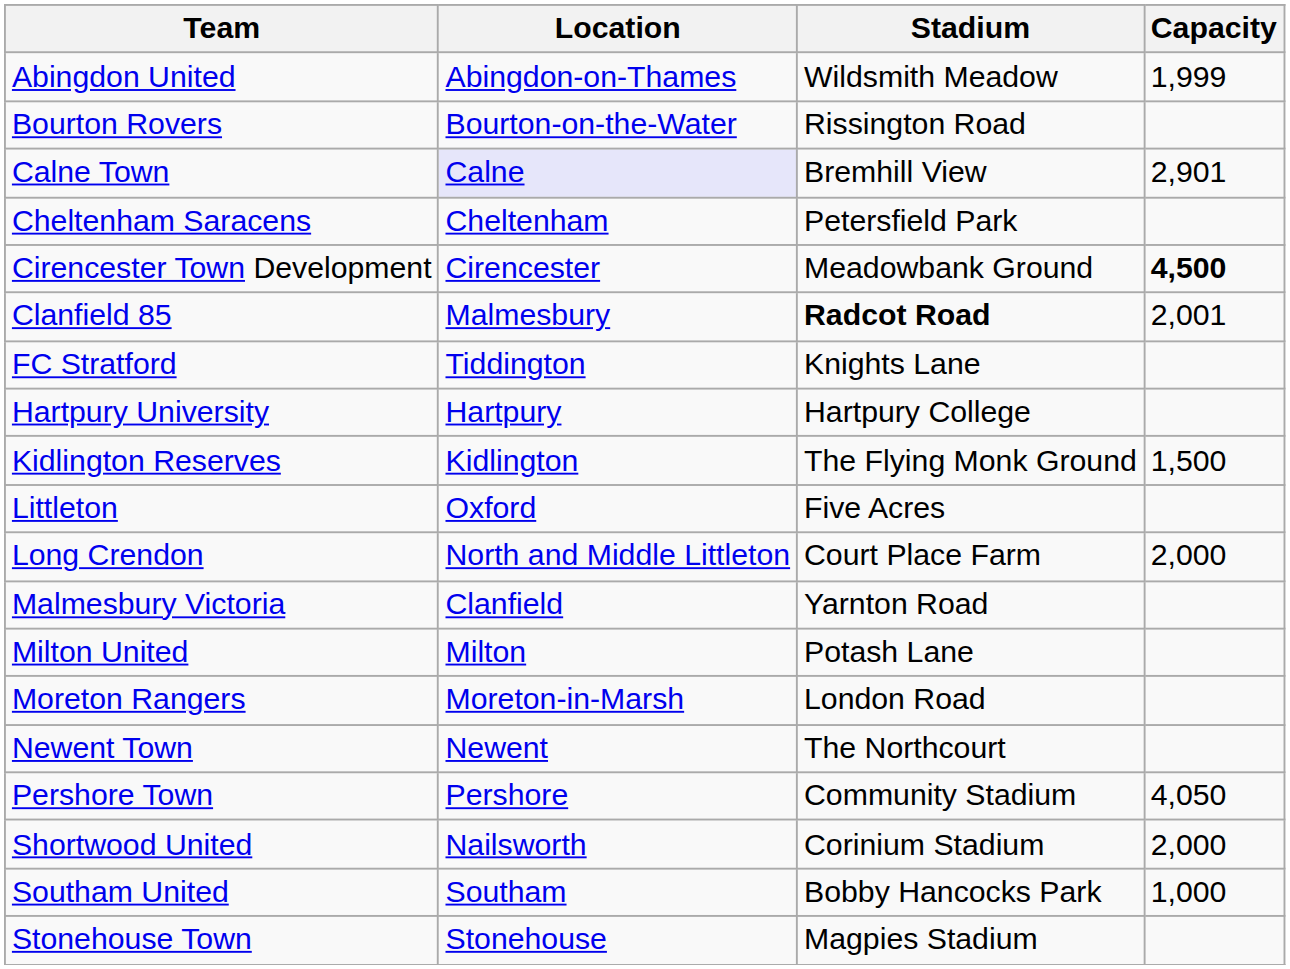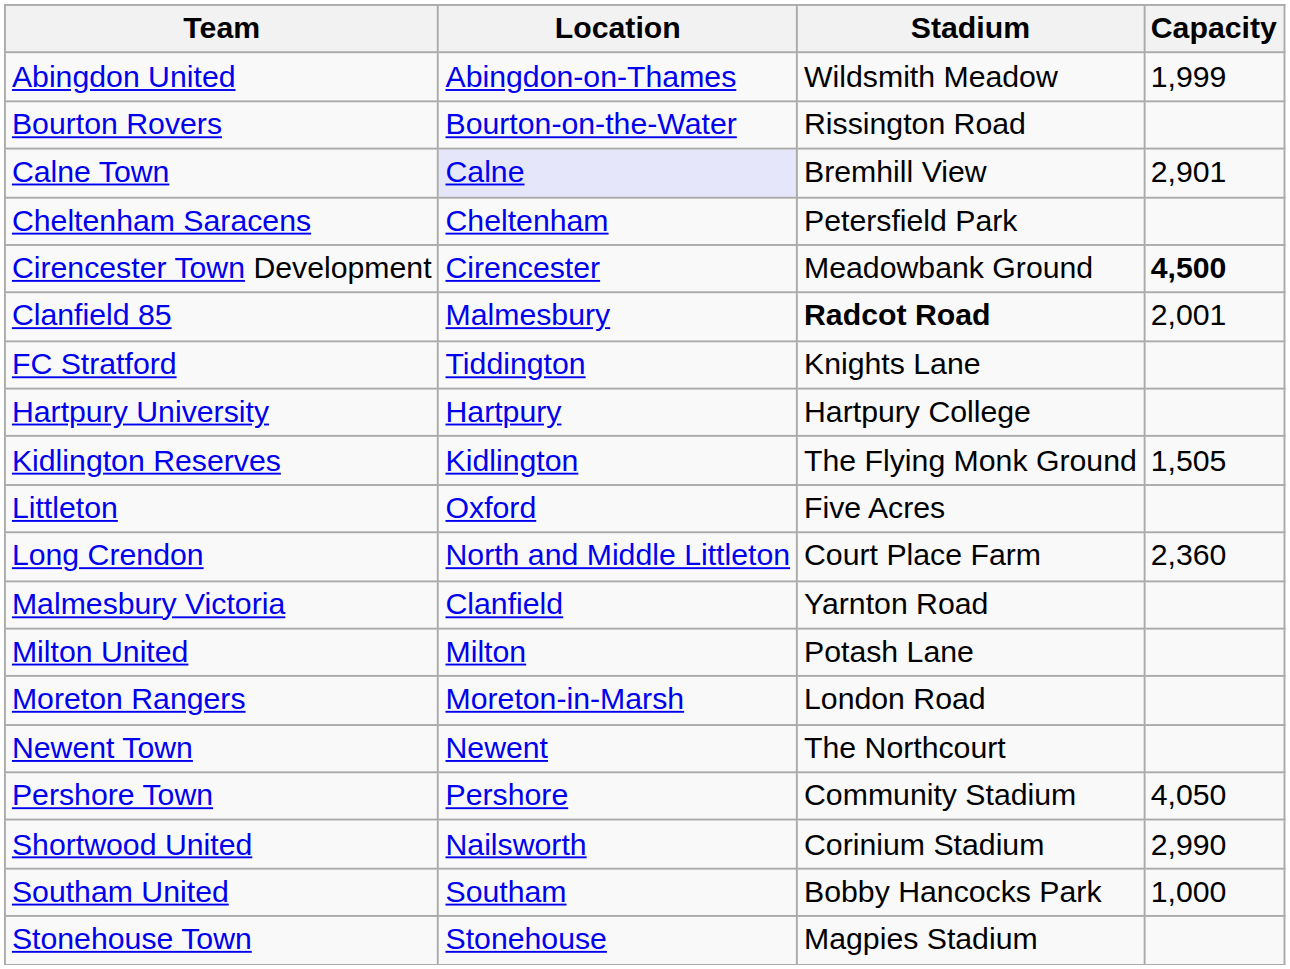Kidlington Reserves | Capacity: 1,500 -> 1,505
Long Crendon | Capacity: 2,000 -> 2,360
Shortwood United | Capacity: 2,000 -> 2,990
